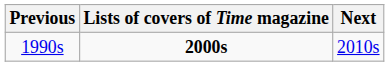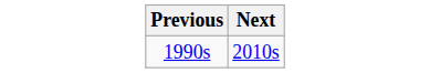- column: Lists of covers of Time magazine | 2000s
